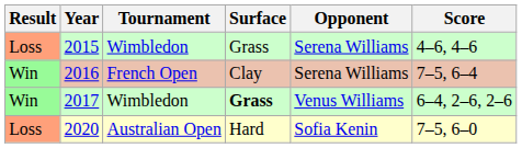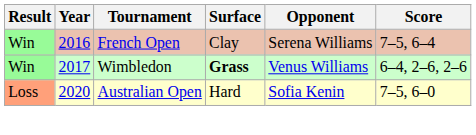- row: Loss | 2015 | Wimbledon | Grass | Serena Williams | 4–6, 4–6
